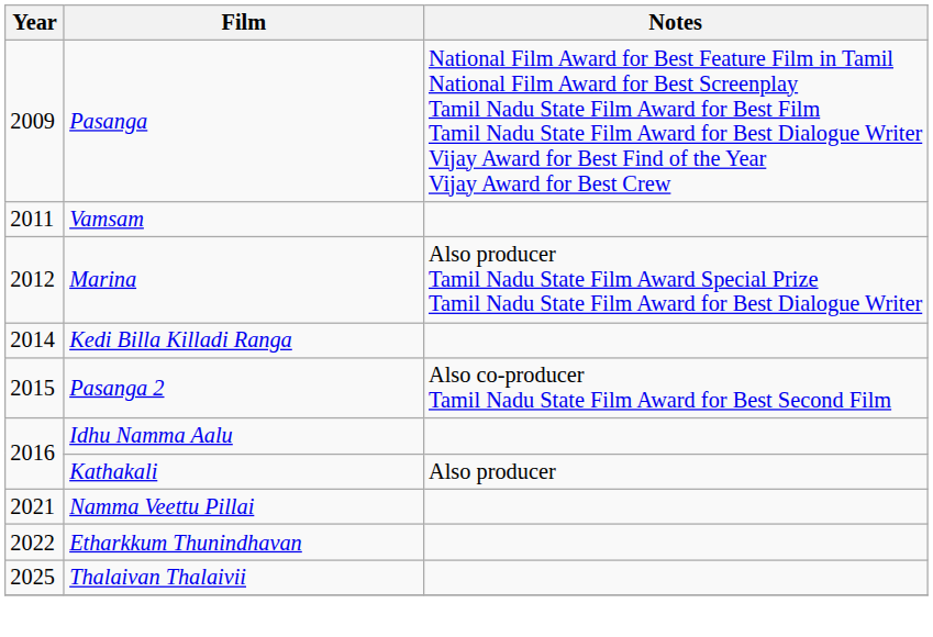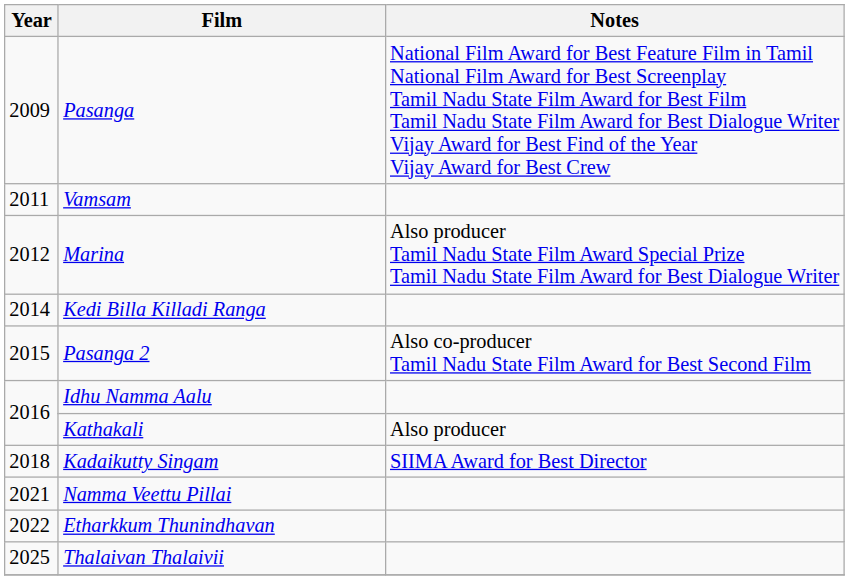+ row: 2018 | Kadaikutty Singam | SIIMA Award for Best Director
